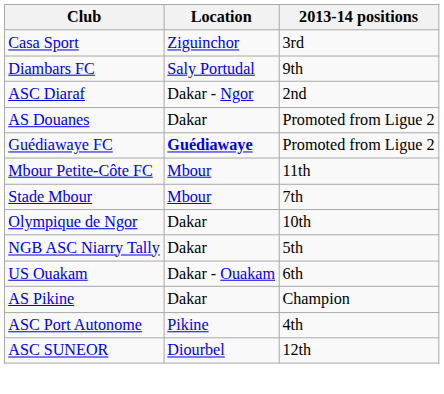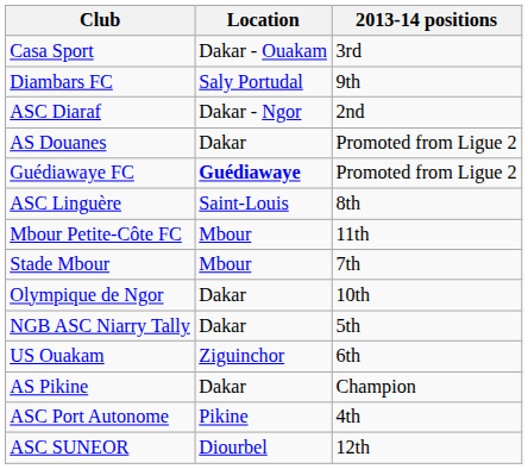Casa Sport | Location: Ziguinchor -> Dakar - Ouakam
+ row: ASC Linguère | Saint-Louis | 8th
US Ouakam | Location: Dakar - Ouakam -> Ziguinchor
